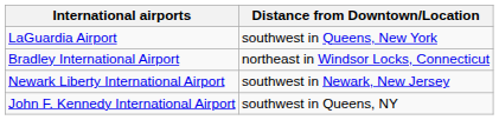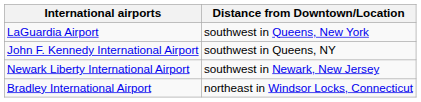rows swapped: John F. Kennedy International Airport <-> Bradley International Airport
